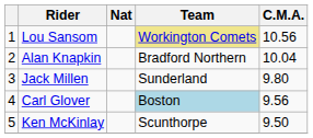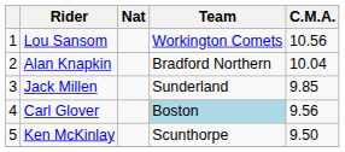Lou Sansom | Team: khaki background -> no background
Jack Millen | C.M.A.: 9.80 -> 9.85
